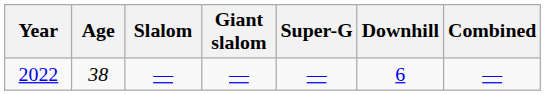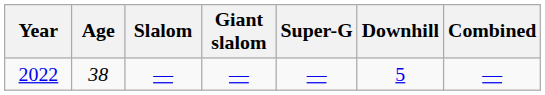2022 | Downhill: 6 -> 5
